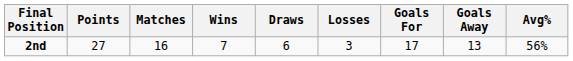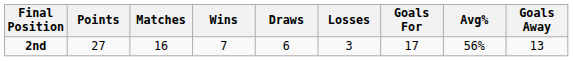columns swapped: Goals Away <-> Avg%
